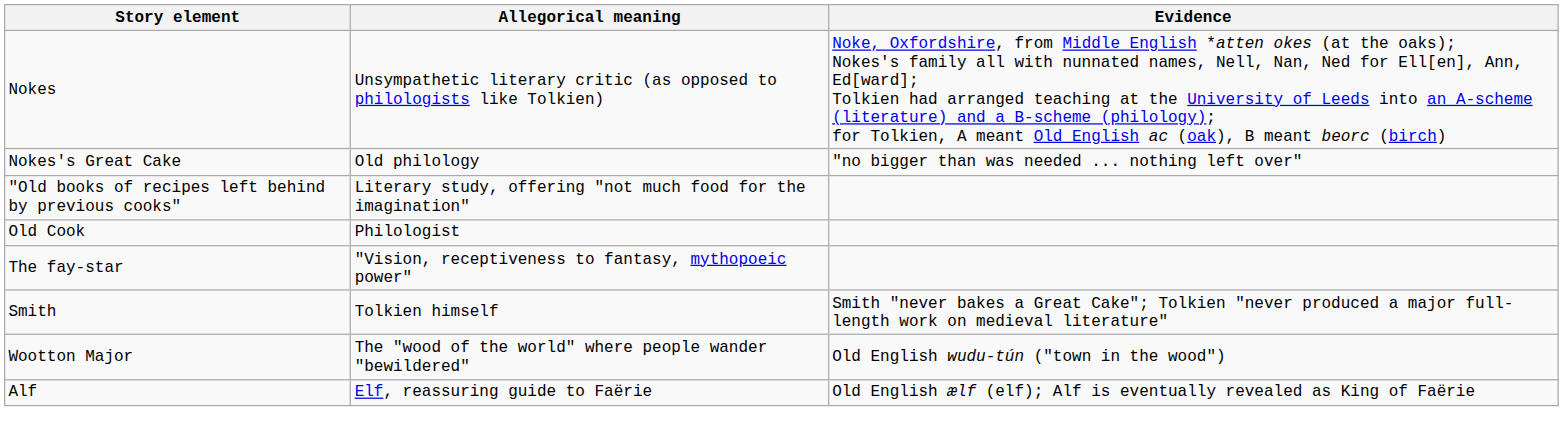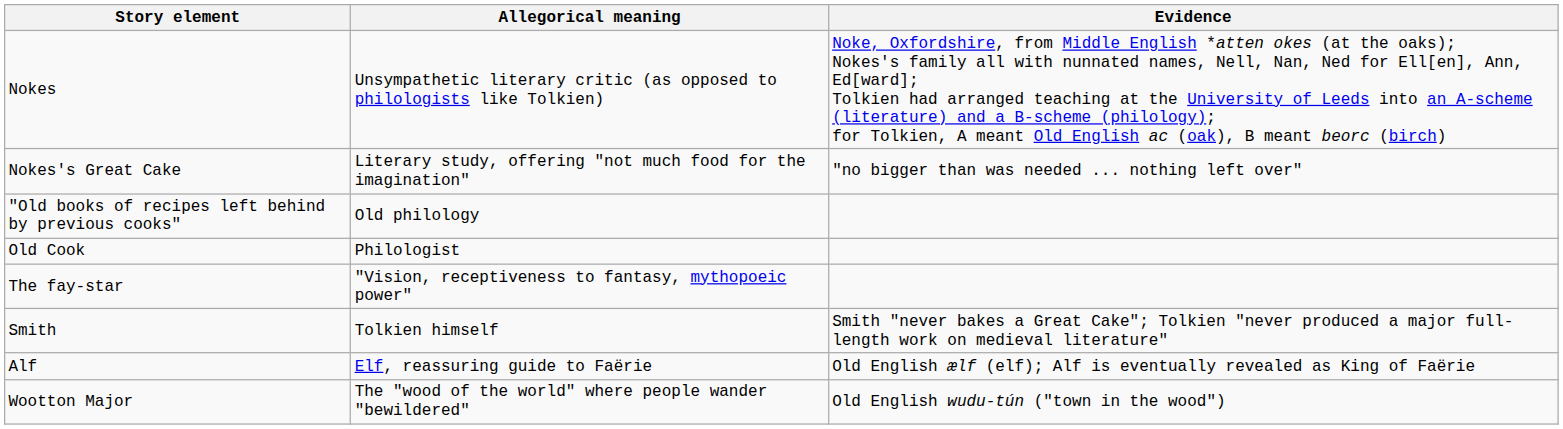Nokes's Great Cake | Allegorical meaning: Old philology -> Literary study, offering "not much food for the imagination"
"Old books of recipes left behind by previous cooks" | Allegorical meaning: Literary study, offering "not much food for the imagination" -> Old philology
rows swapped: Alf <-> Wootton Major
